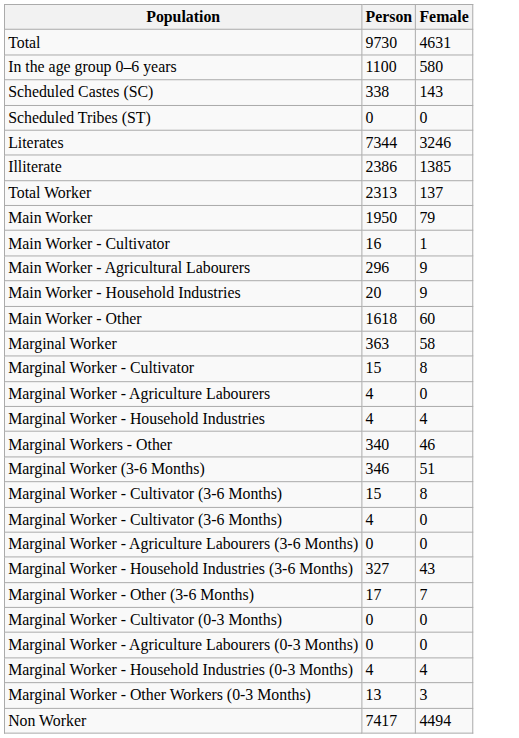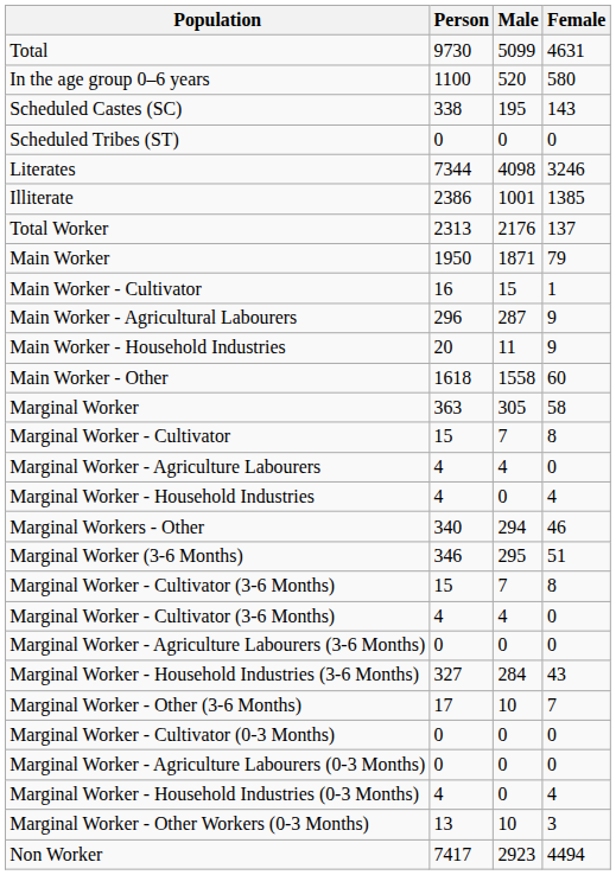+ column: Male | 5099 | 520 | 195 | 0 | 4098 | 1001 | 2176 | 1871 | 15 | 287 | 11 | 1558 | 305 | 7 | 4 | 0 | 294 | 295 | 7 | 4 | 0 | 284 | 10 | 0 | 0 | 0 | 10 | 2923
